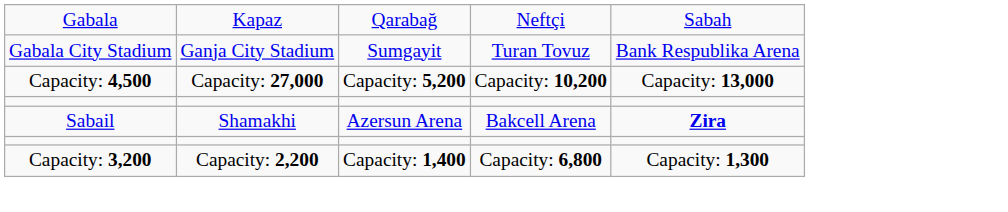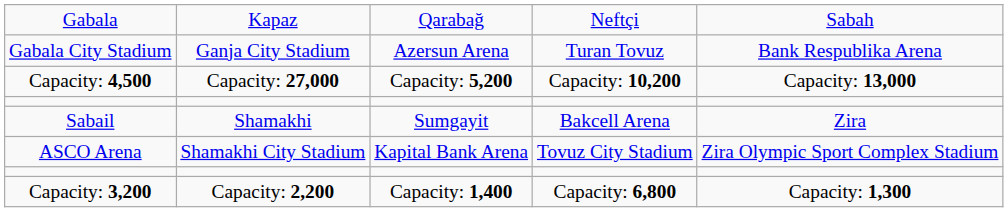Gabala City Stadium | column 3: Sumgayit -> Azersun Arena
Sabail | column 3: Azersun Arena -> Sumgayit
Sabail | column 5: bold -> normal
+ row: ASCO Arena | Shamakhi City Stadium | Kapital Bank Arena | Tovuz City Stadium | Zira Olympic Sport Complex Stadium
